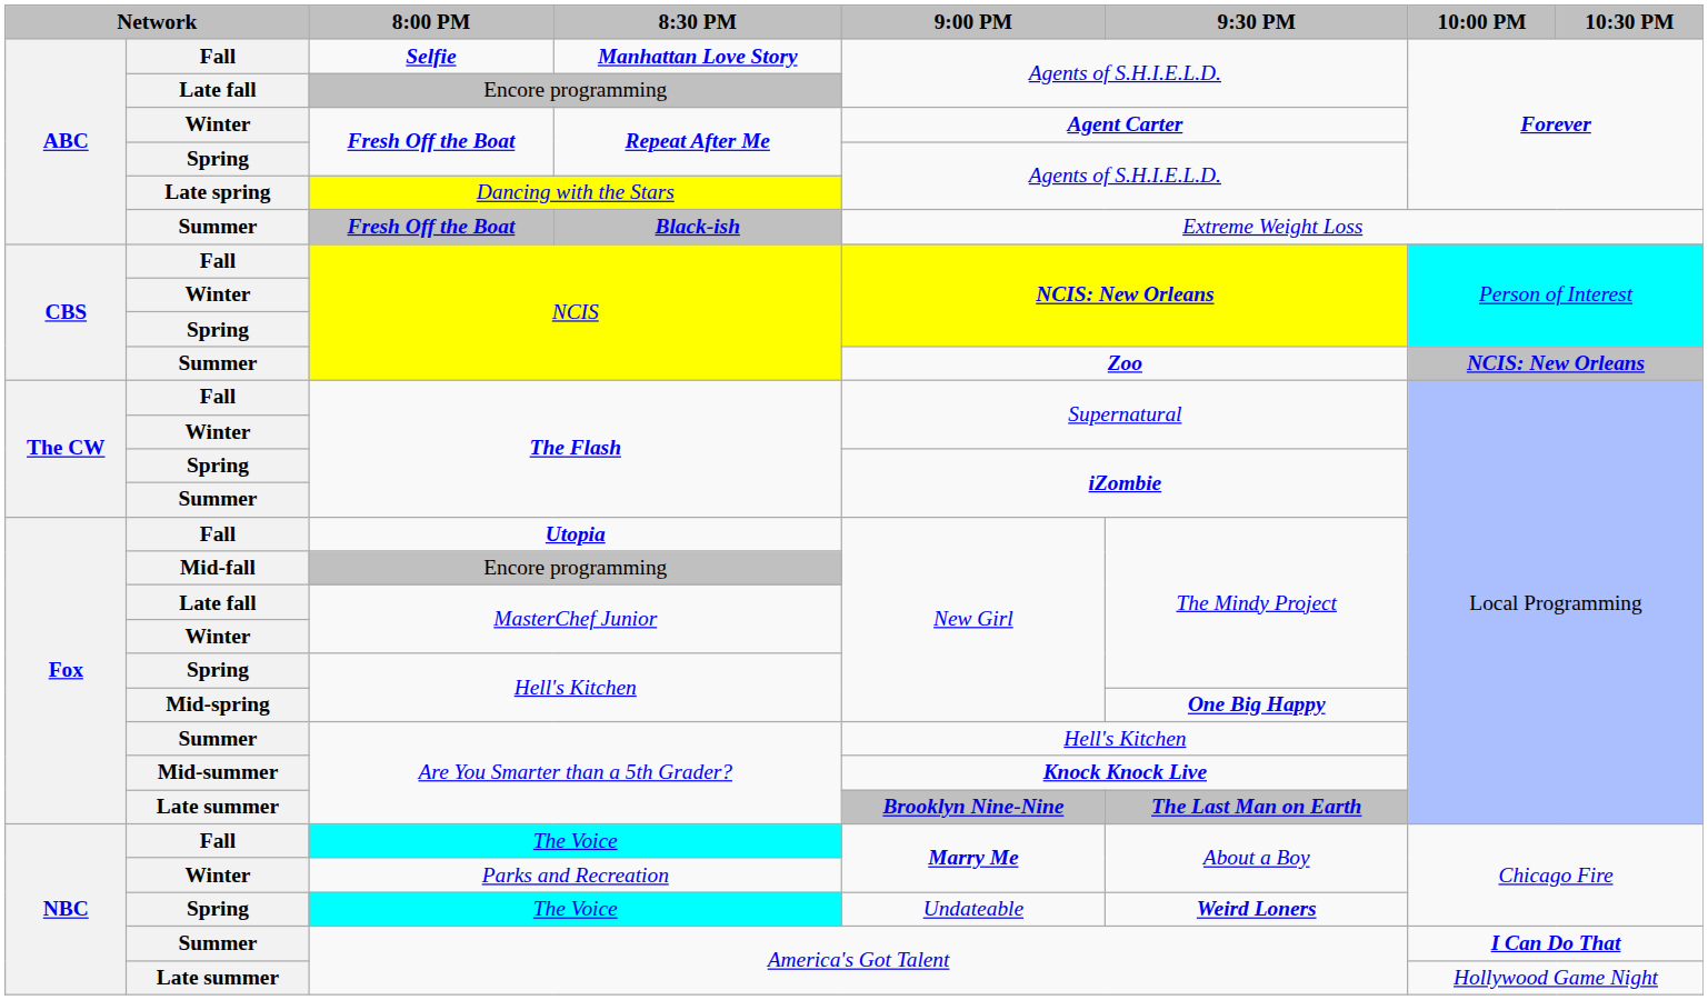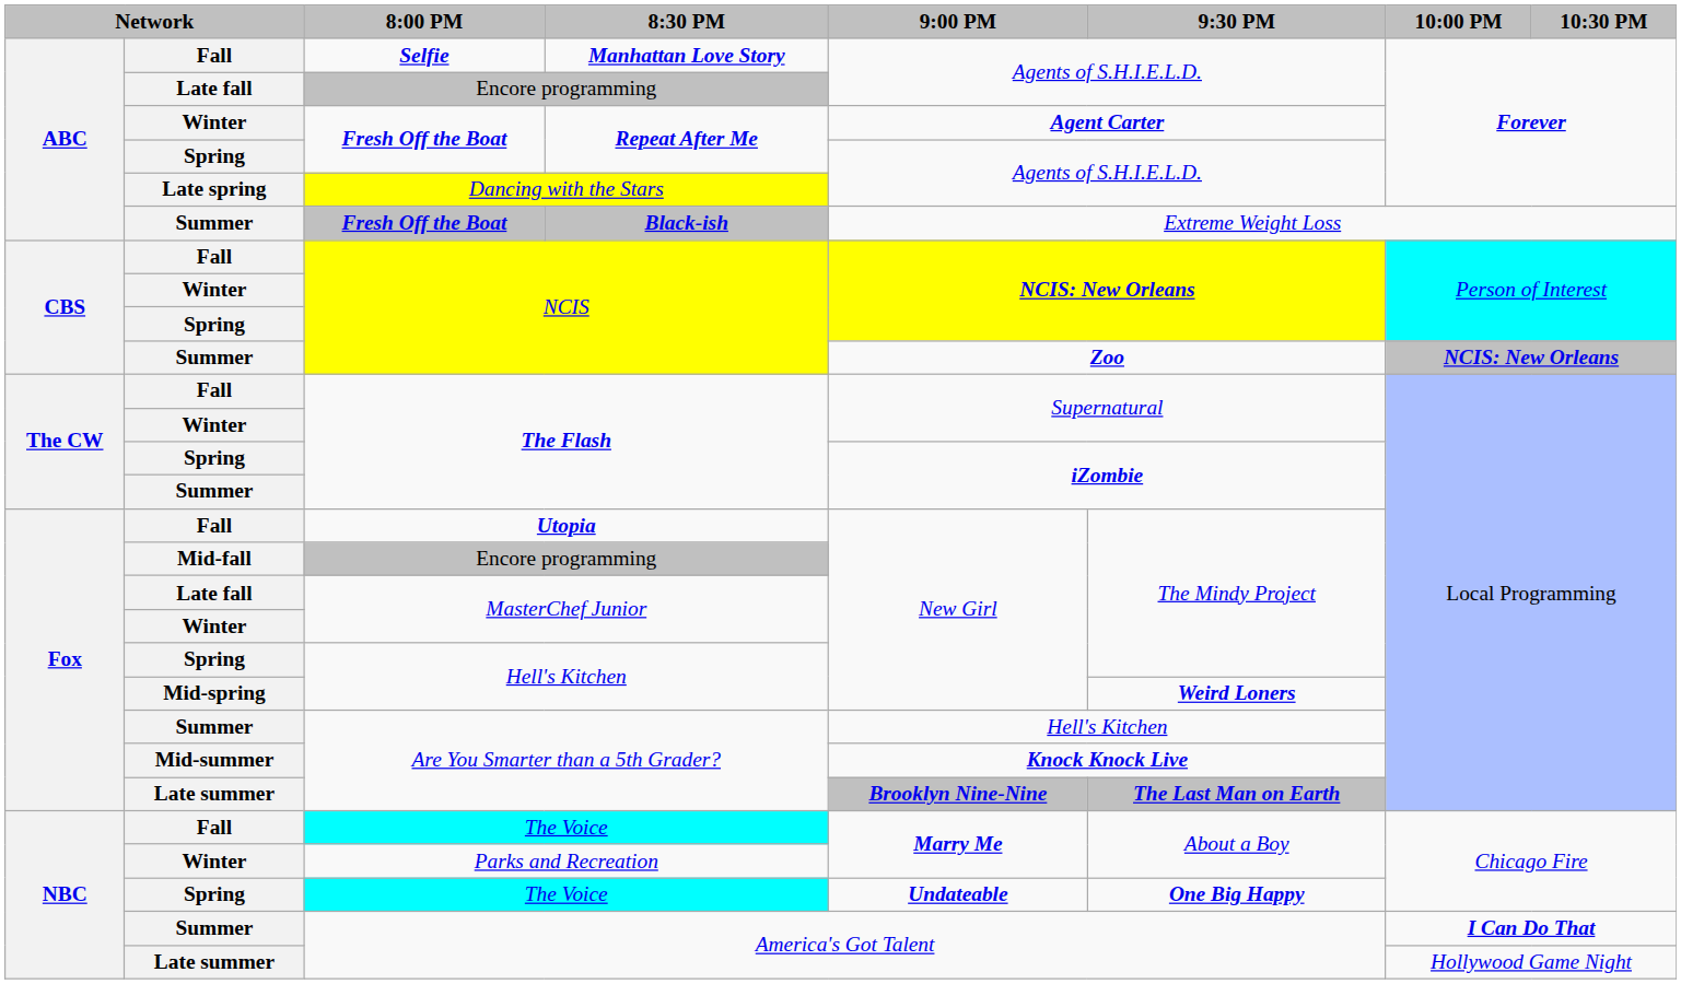Mid-spring / Hell's Kitchen | 9:30 PM: One Big Happy -> Weird Loners
Spring / The Voice | 9:00 PM: normal -> bold
Spring / The Voice | 9:30 PM: Weird Loners -> One Big Happy
